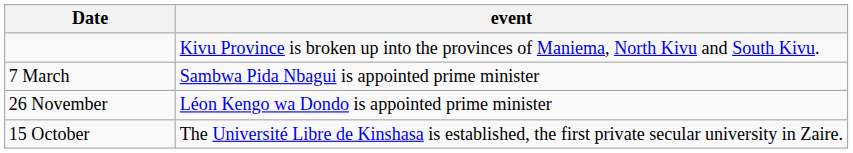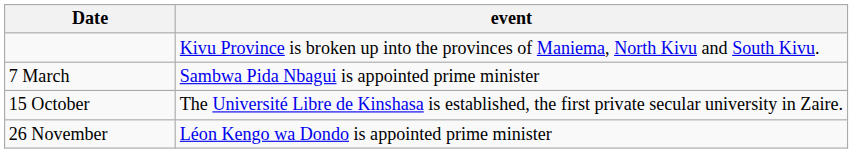rows swapped: 15 October <-> 26 November
